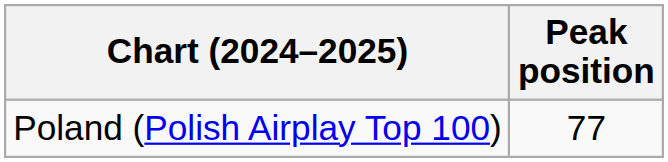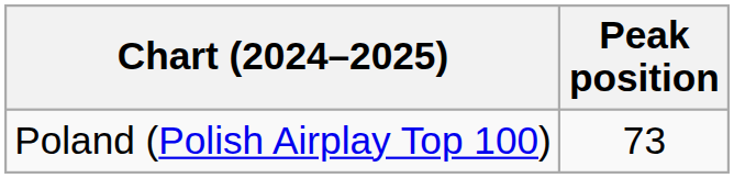Poland (Polish Airplay Top 100) | Peak position: 77 -> 73
